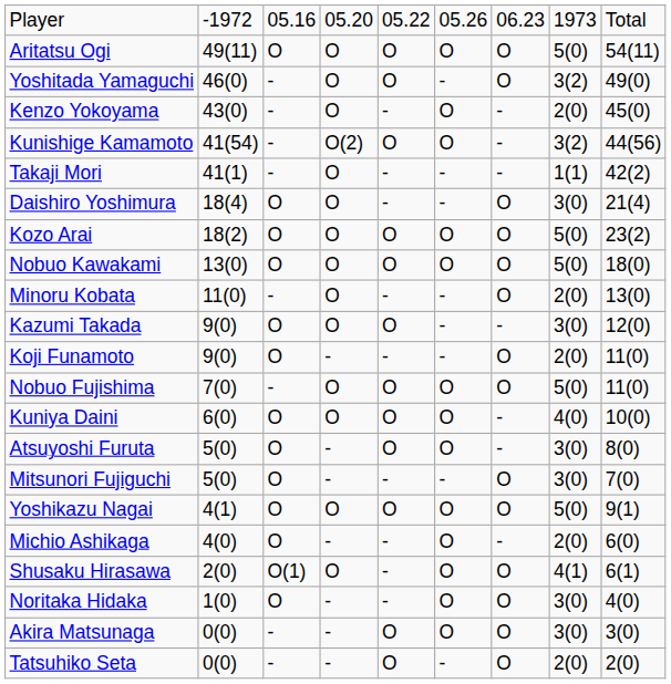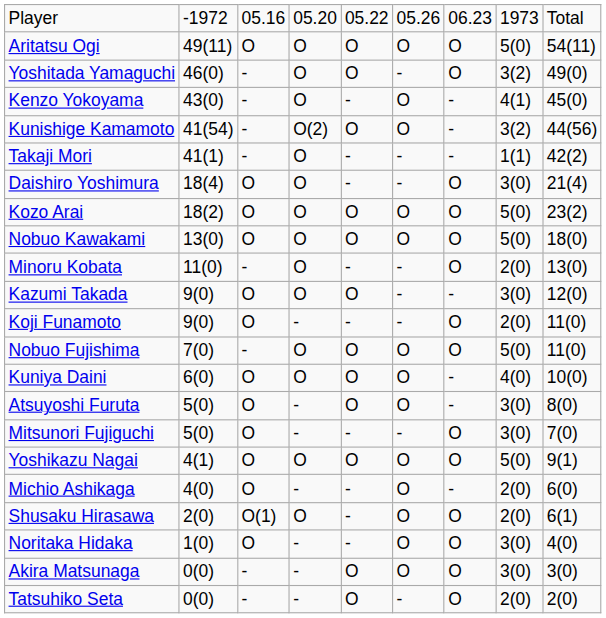Kenzo Yokoyama | column 8: 2(0) -> 4(1)
Shusaku Hirasawa | column 8: 4(1) -> 2(0)
